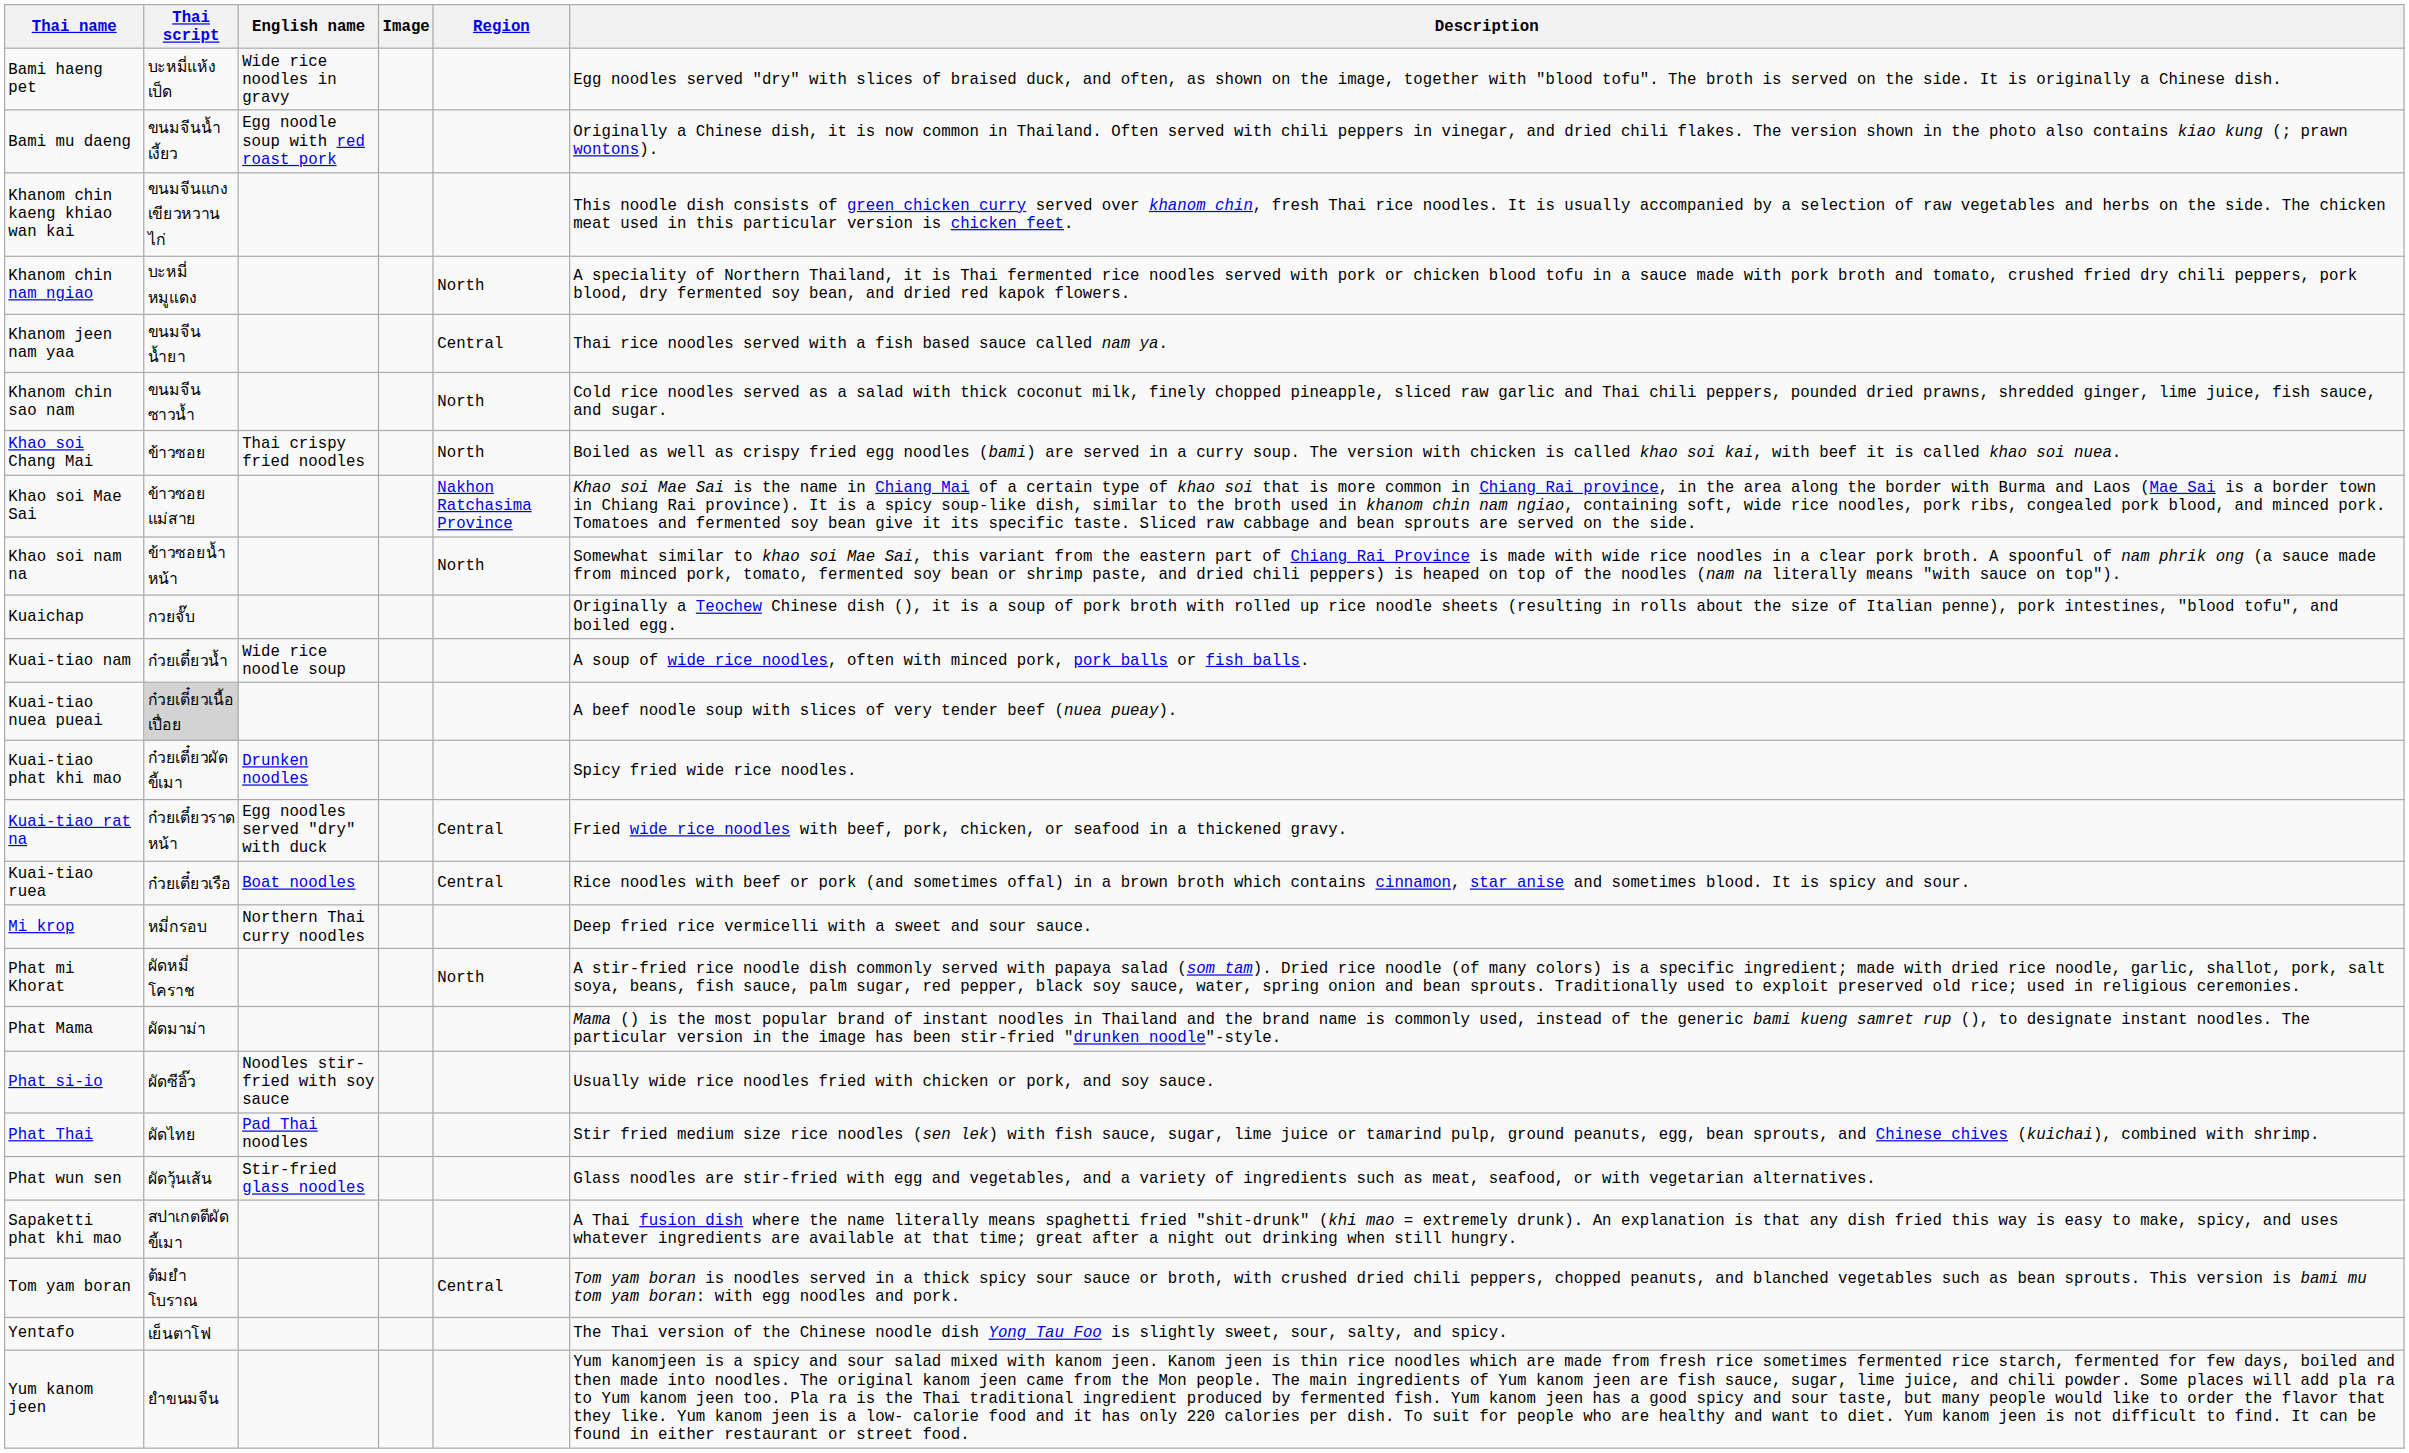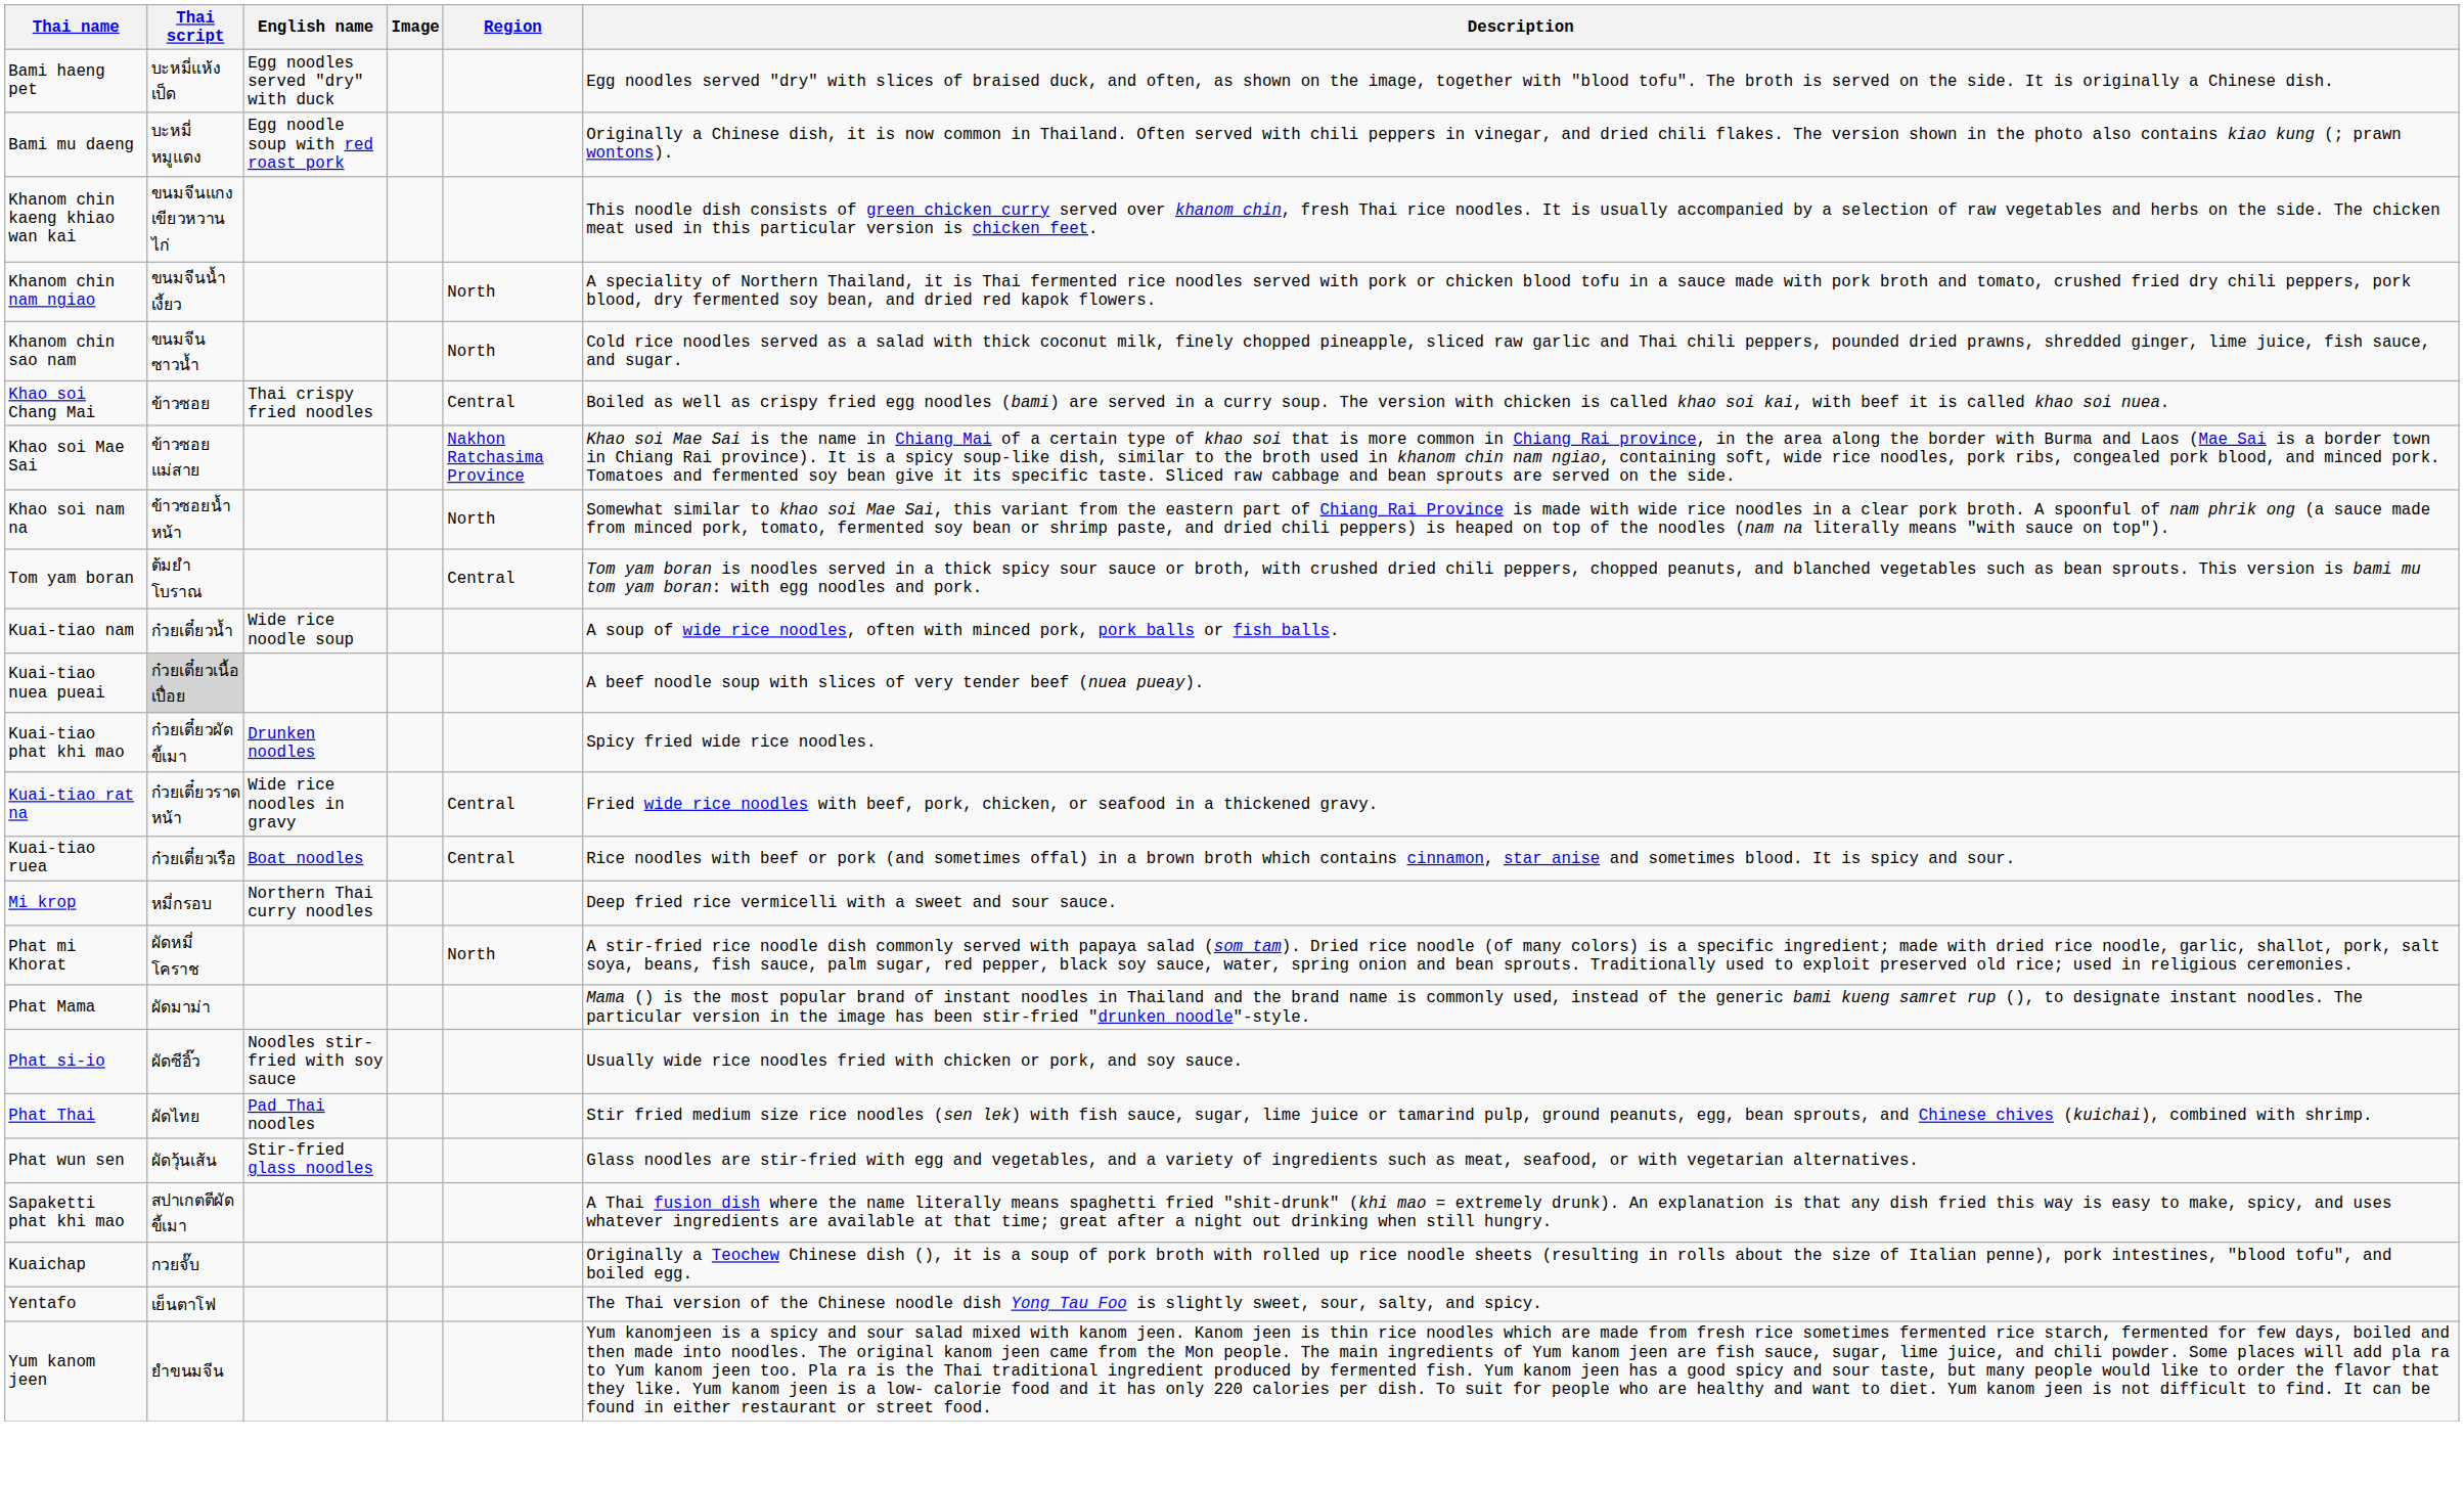Bami haeng pet | English name: Wide rice noodles in gravy -> Egg noodles served "dry" with duck
Bami mu daeng | Thai script: ขนมจีนน้ำเงี้ยว -> บะหมี่หมูแดง
Khanom chin nam ngiao | Thai script: บะหมี่หมูแดง -> ขนมจีนน้ำเงี้ยว
- row: Khanom jeen nam yaa | ขนมจีนน้ำยา | Central | Thai rice noodles served with a fish based sauce called nam ya.
Khao soi Chang Mai | Region: North -> Central
rows swapped: Kuaichap <-> Tom yam boran
Kuai-tiao rat na | English name: Egg noodles served "dry" with duck -> Wide rice noodles in gravy
